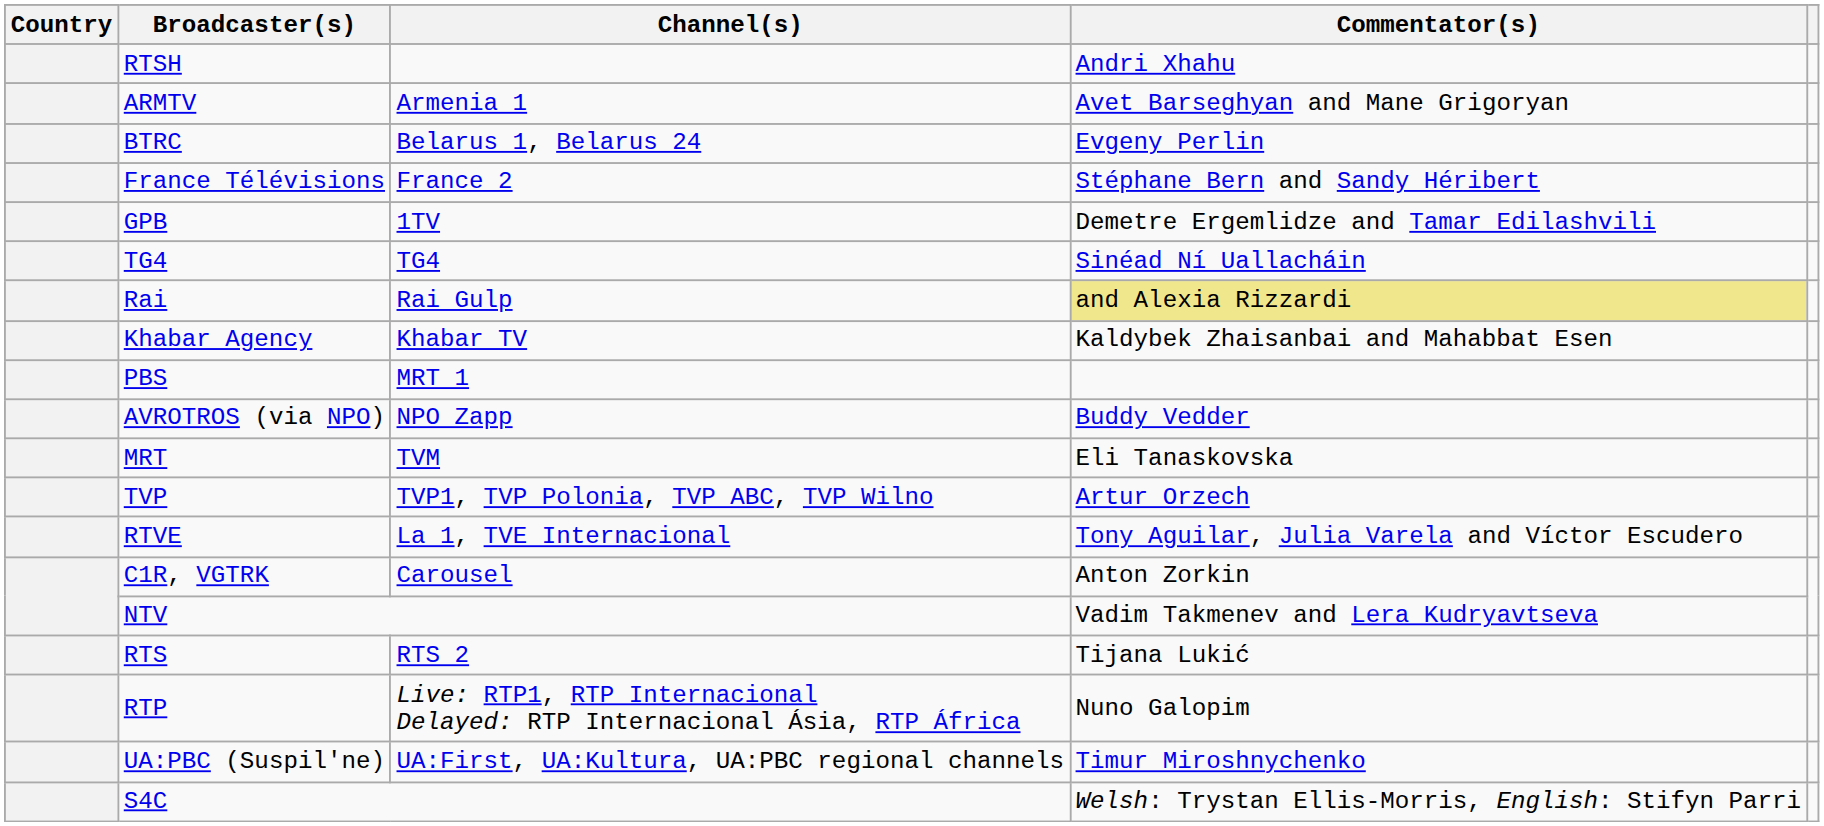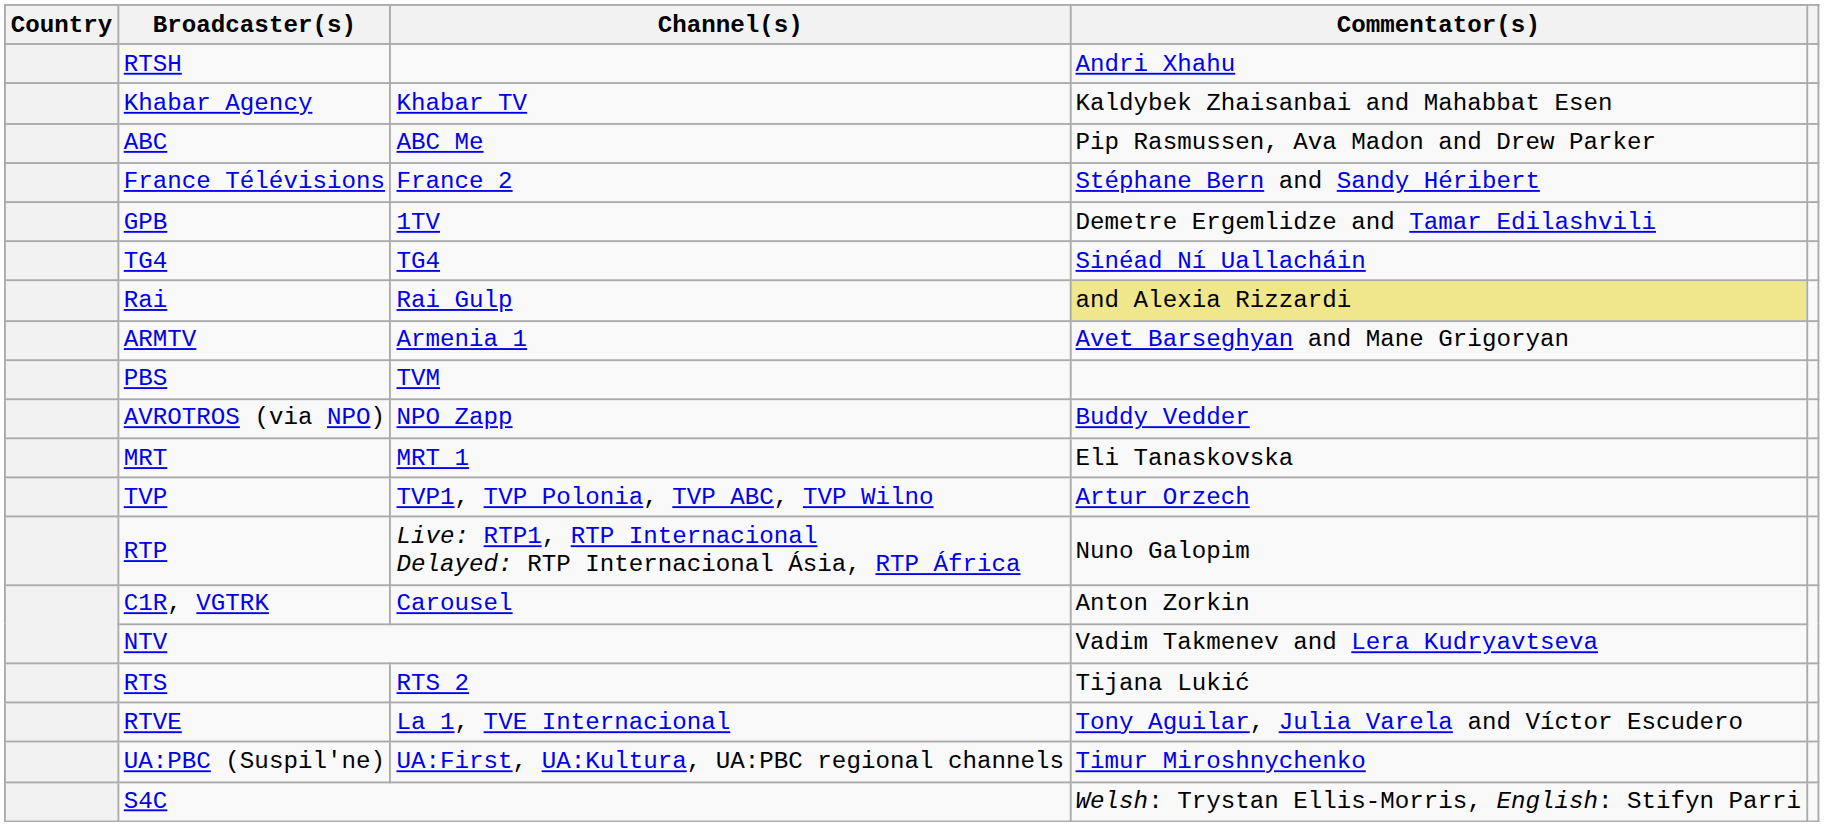rows swapped: ARMTV <-> Khabar Agency
+ row: ABC | ABC Me | Pip Rasmussen, Ava Madon and Drew Parker
- row: BTRC | Belarus 1, Belarus 24 | Evgeny Perlin
PBS | Channel(s): MRT 1 -> TVM
MRT | Channel(s): TVM -> MRT 1
rows swapped: RTP <-> RTVE
